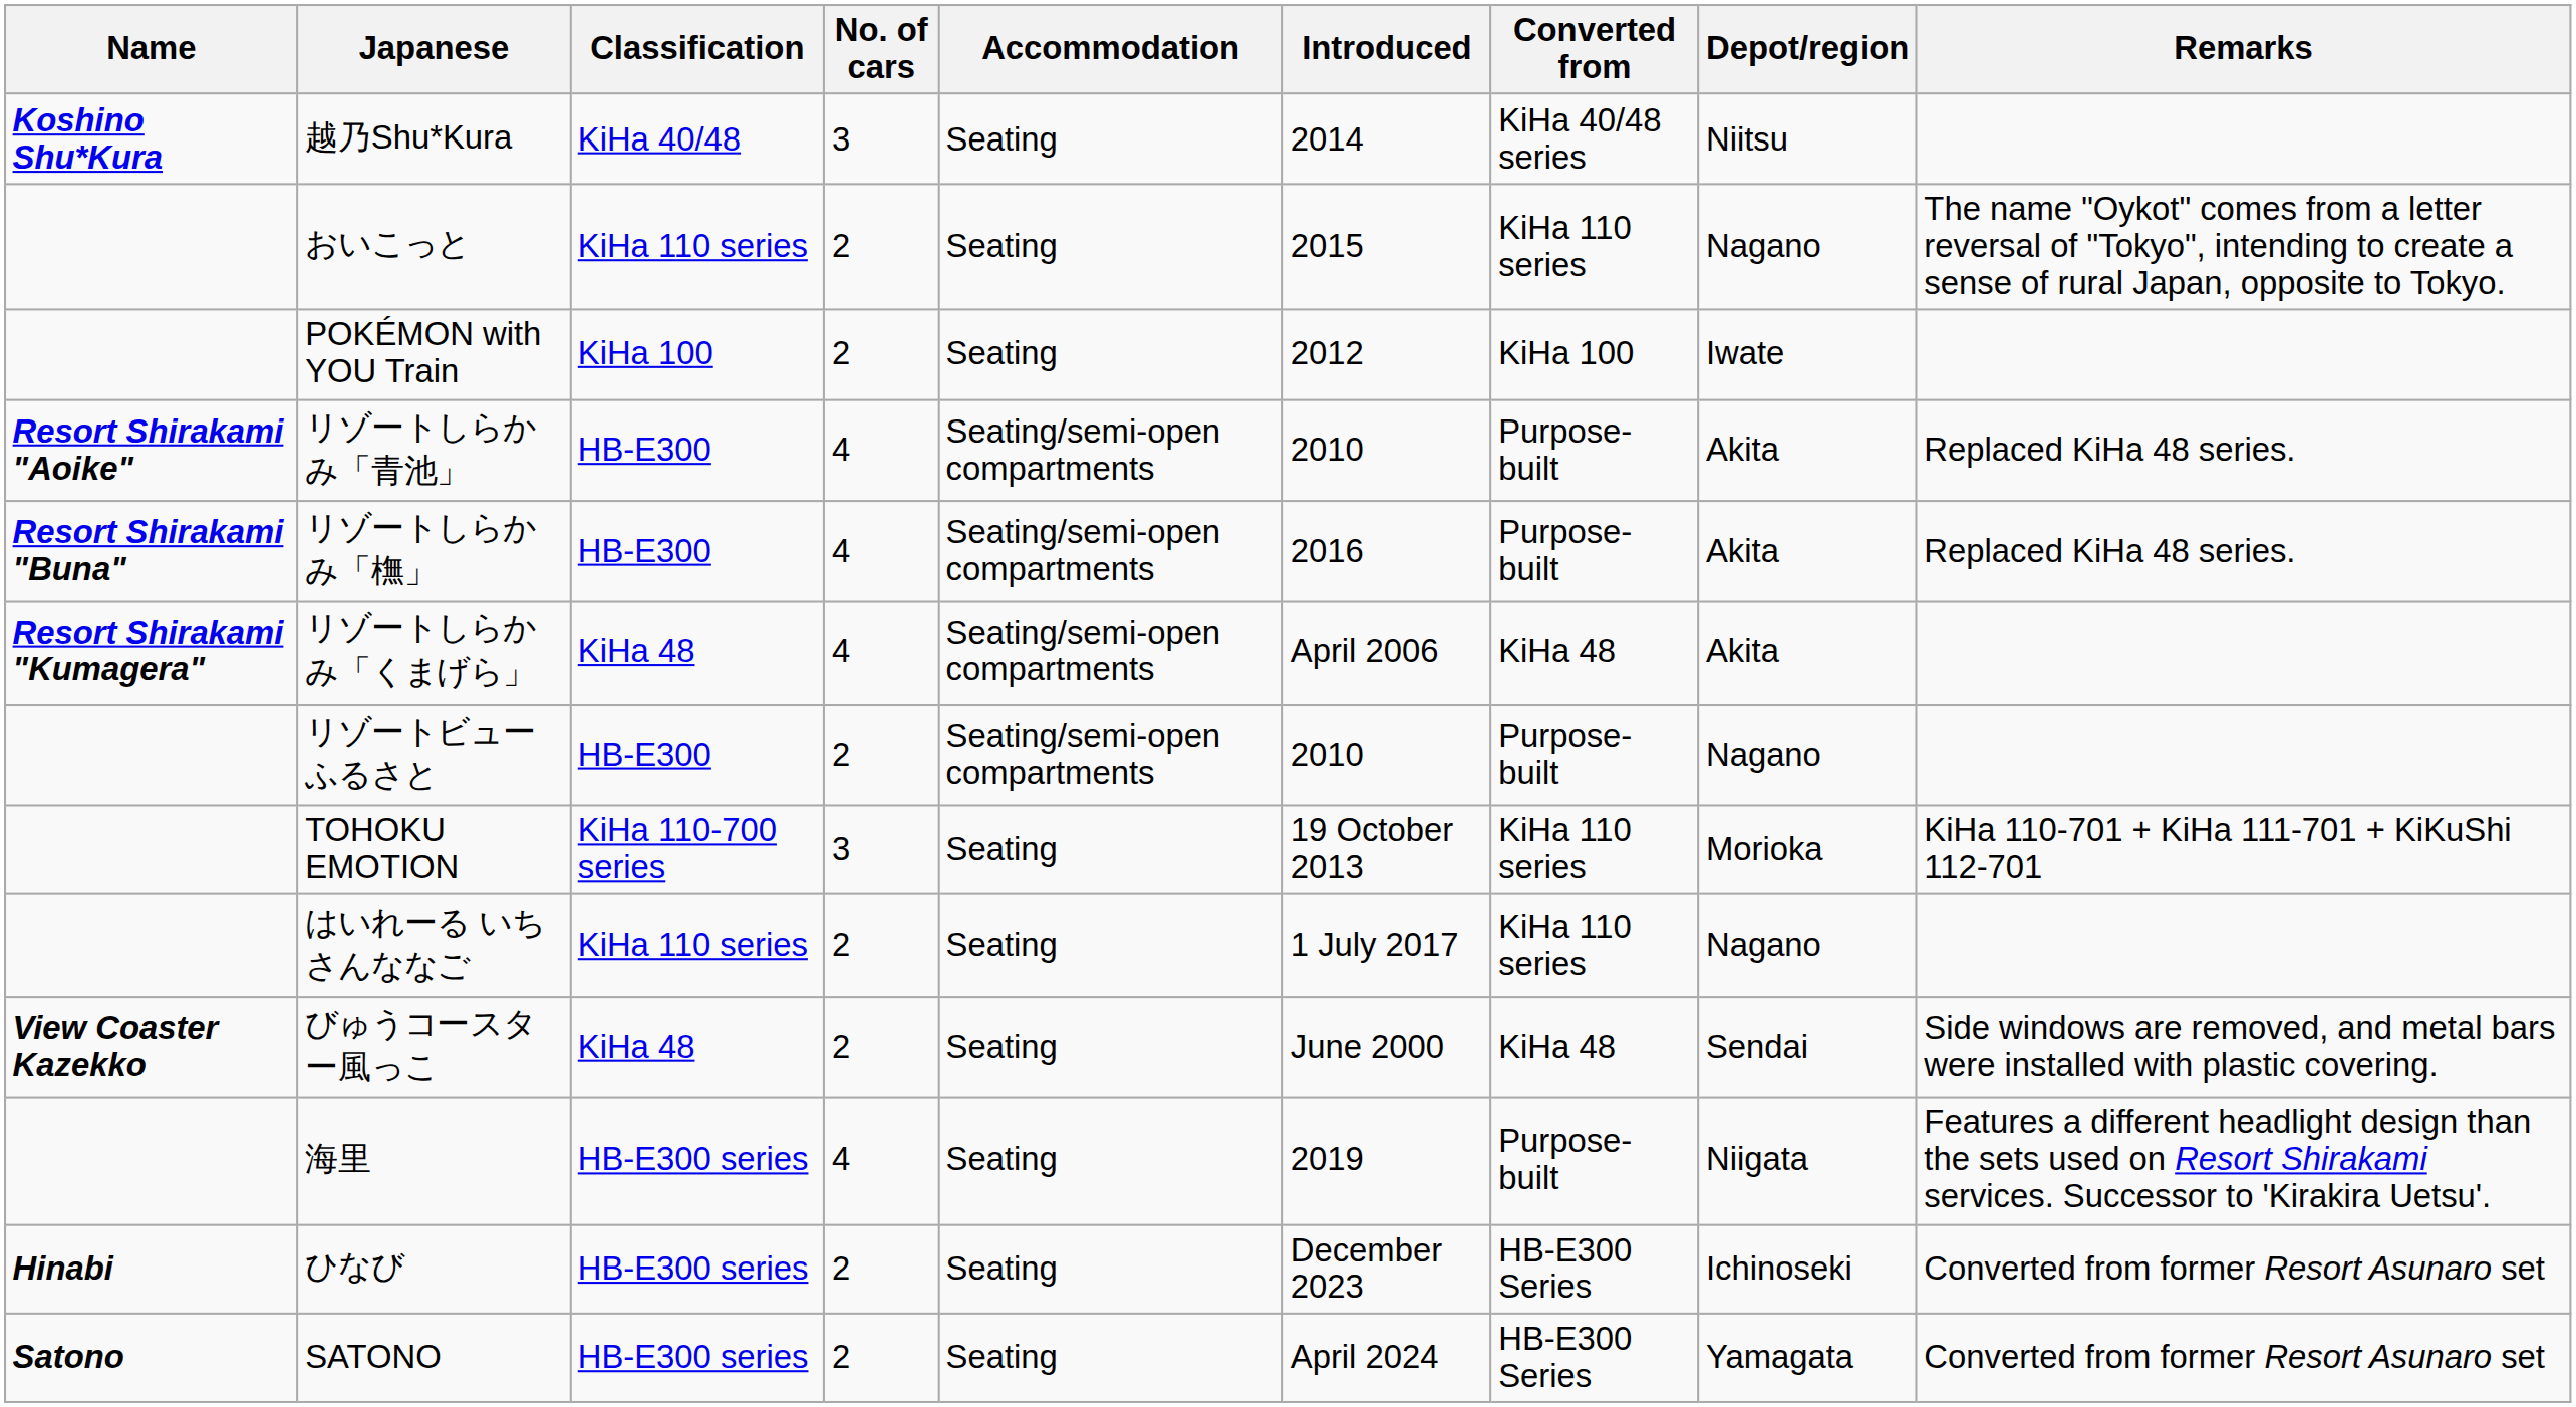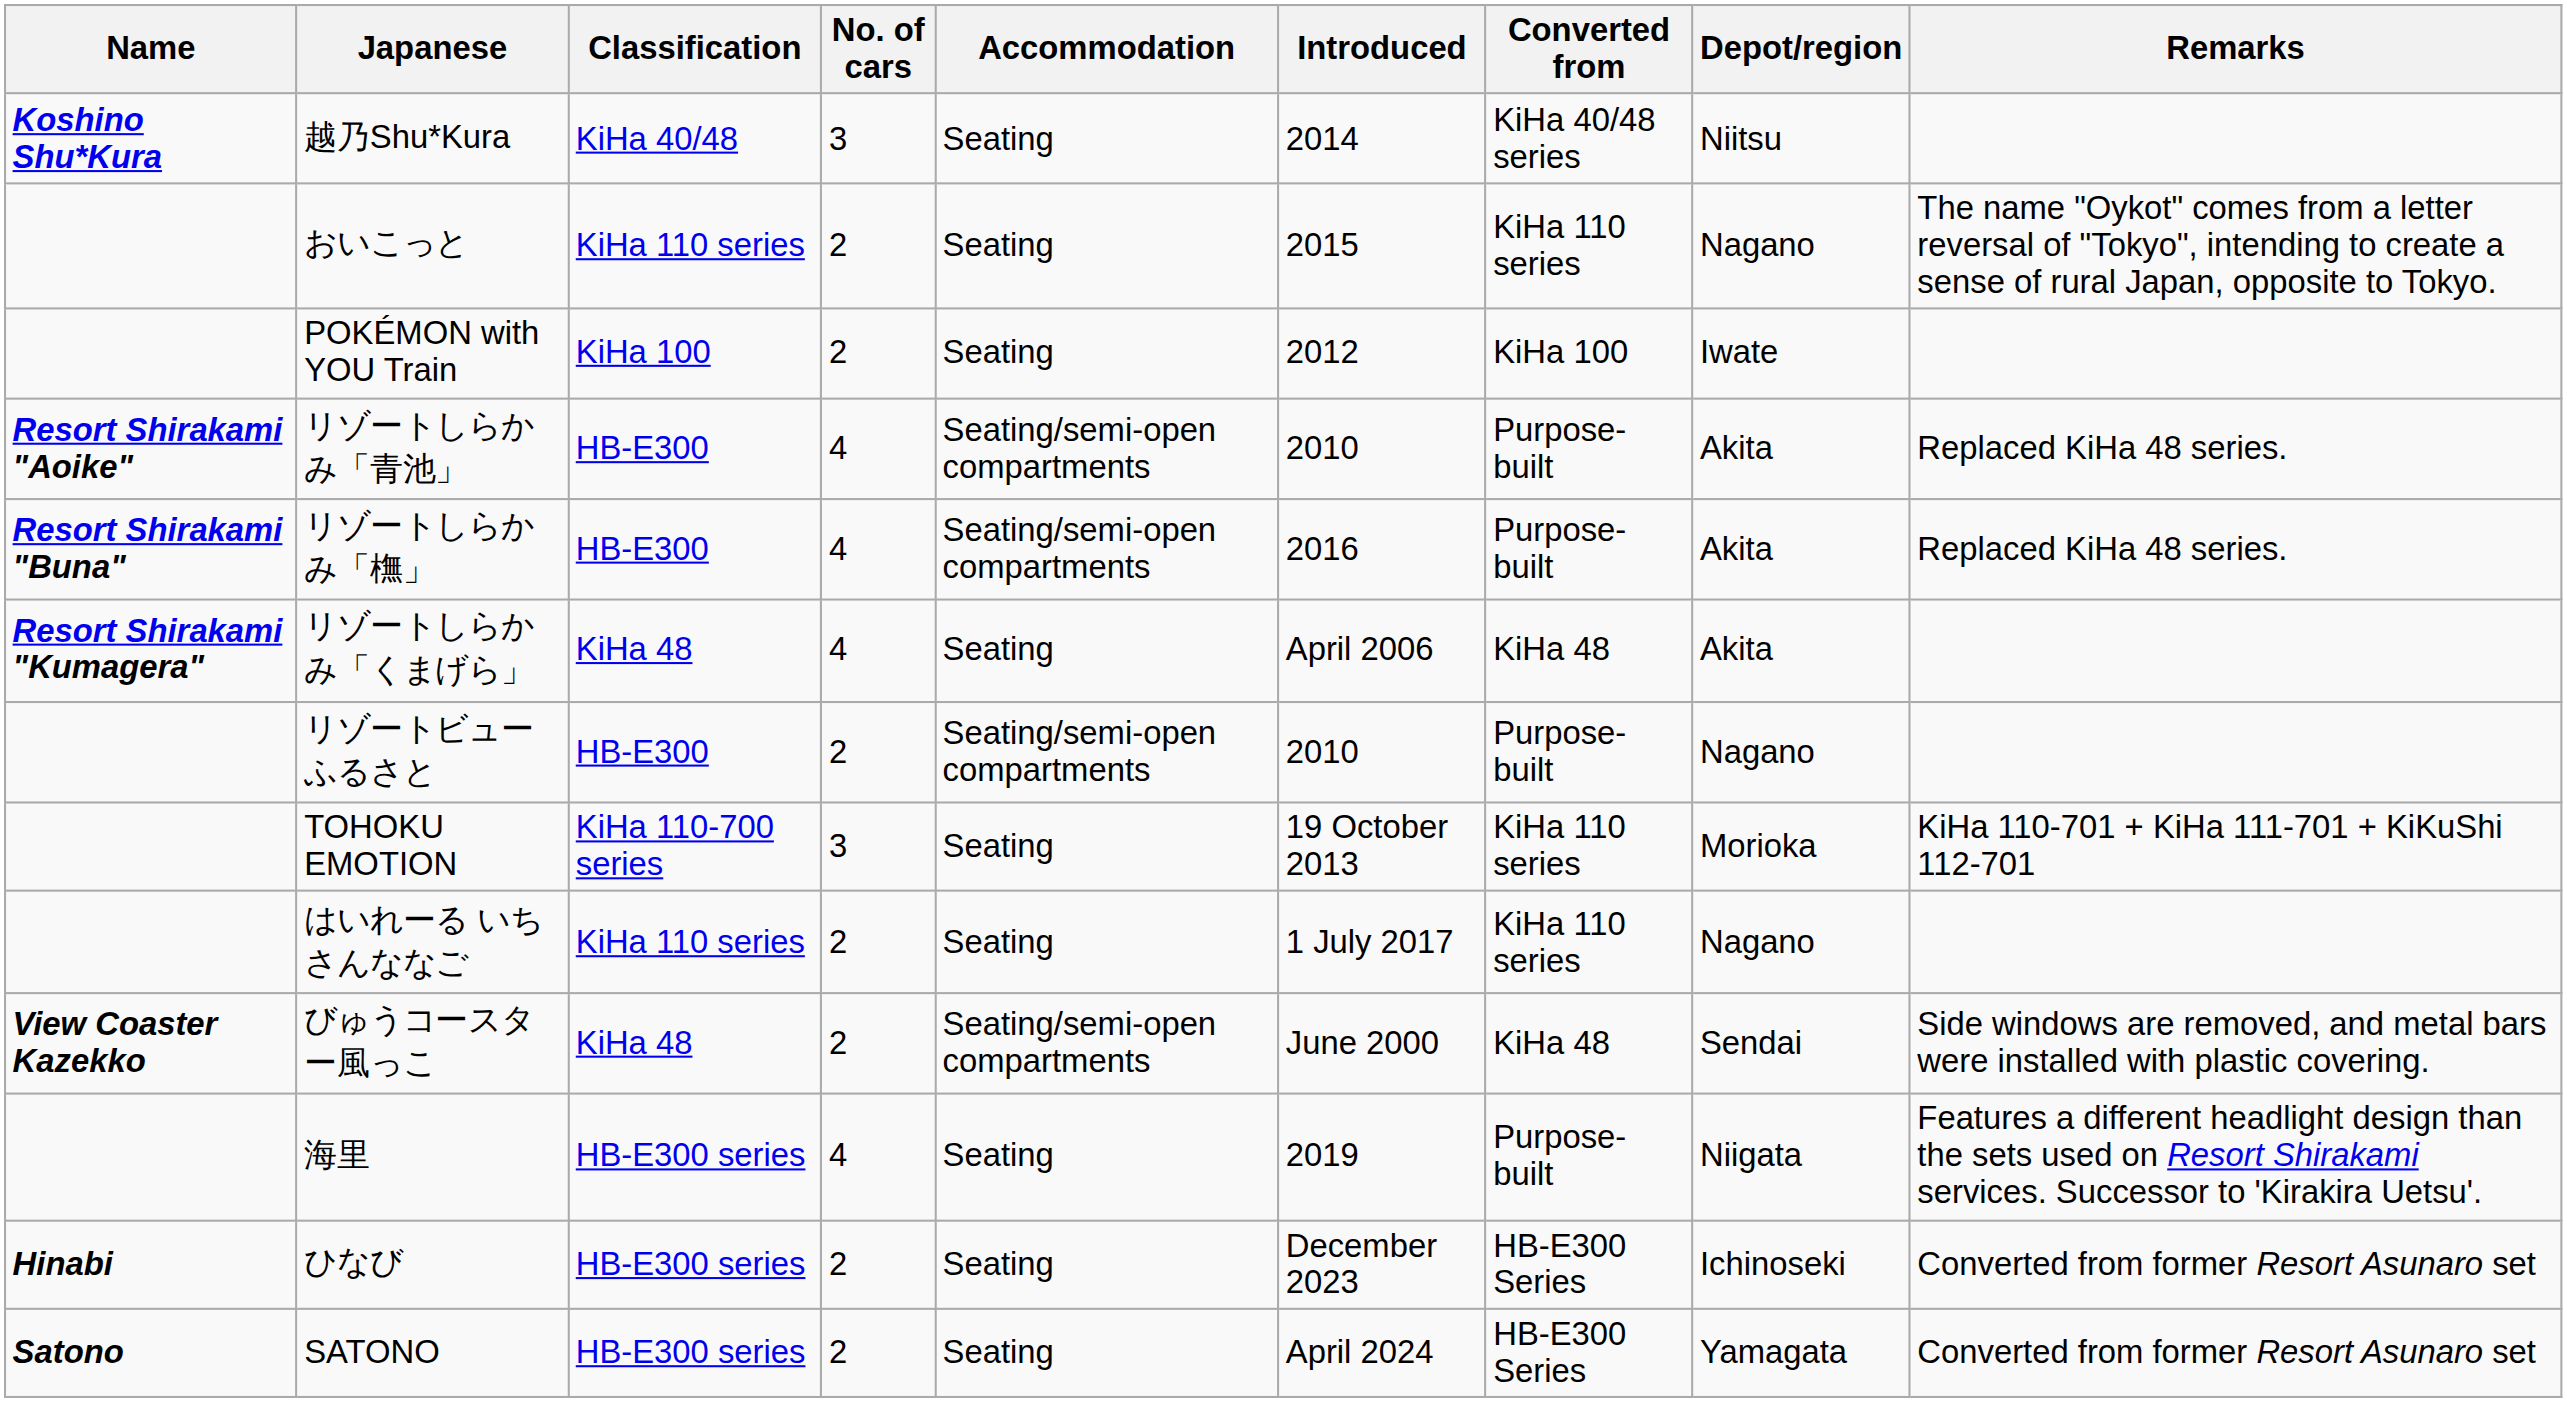リゾートしらかみ「くまげら」 | Accommodation: Seating/semi-open compartments -> Seating
びゅうコースター風っこ | Accommodation: Seating -> Seating/semi-open compartments
